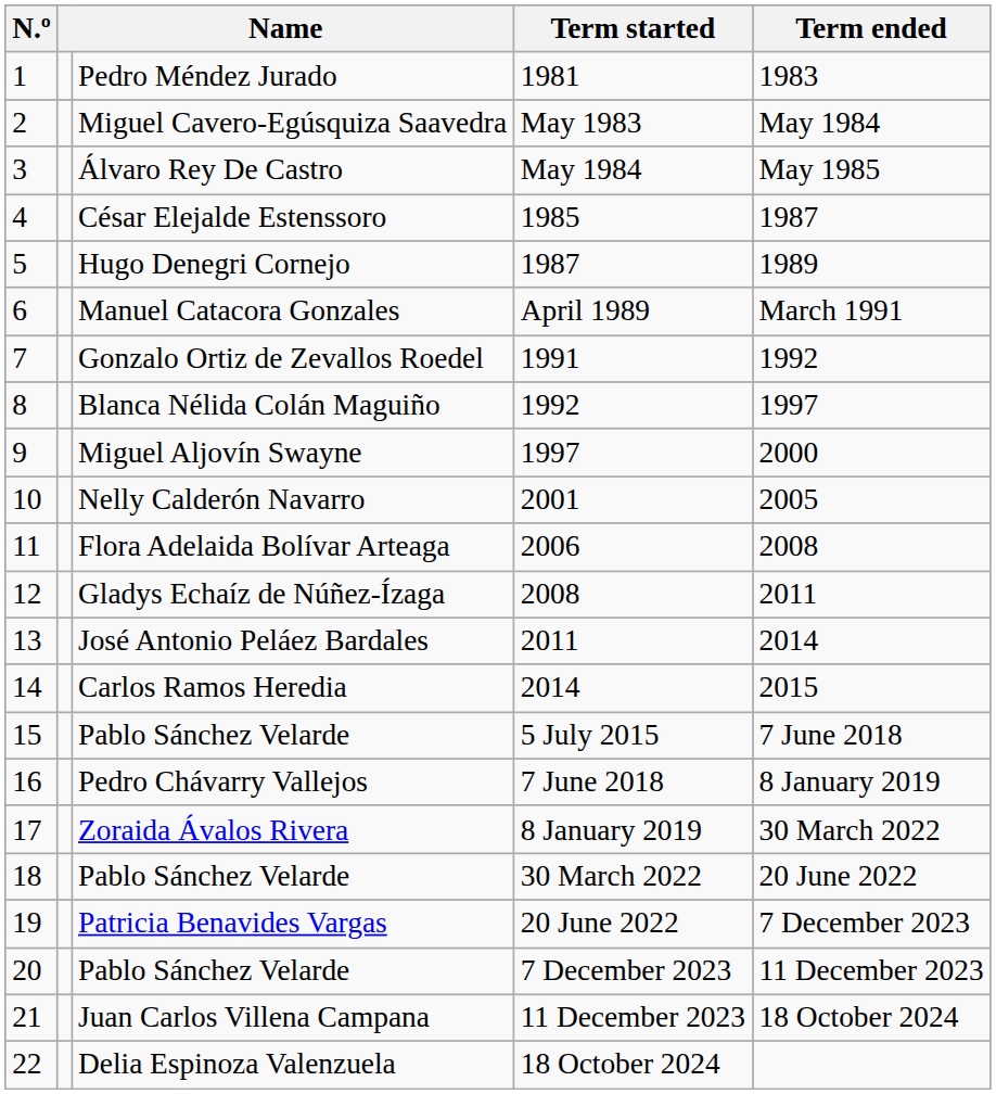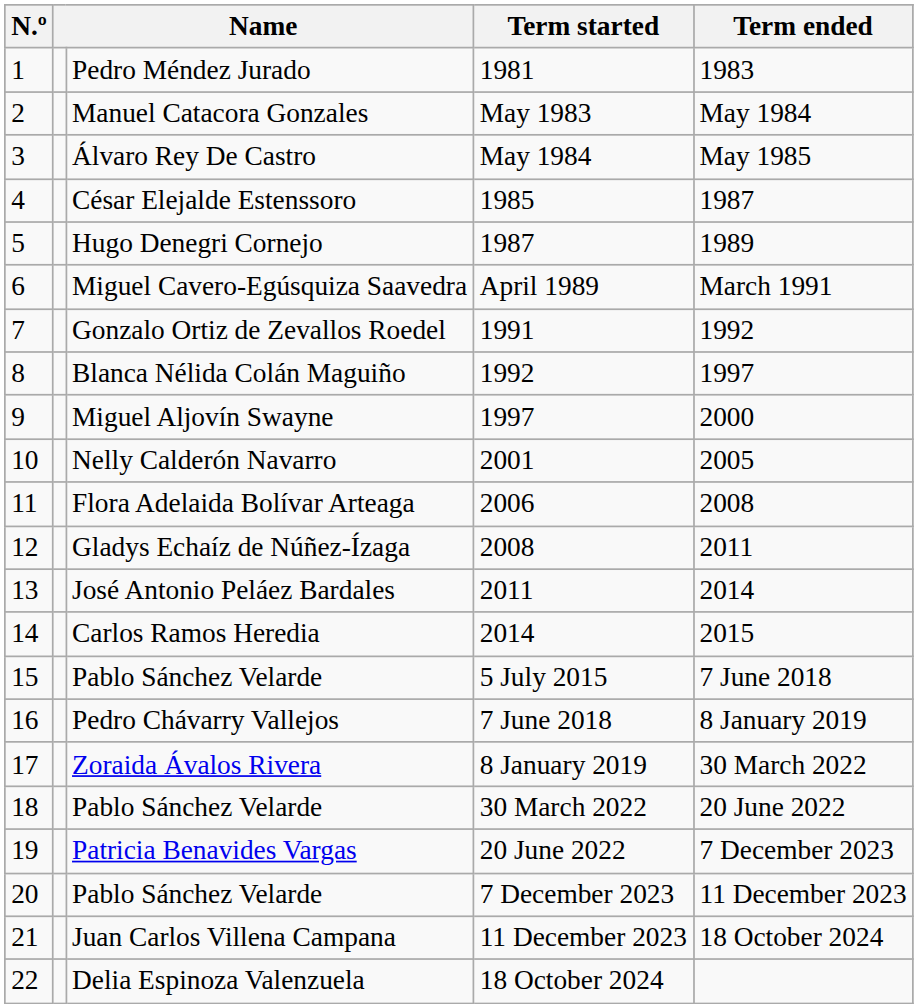May 1983 | column 3: Miguel Cavero-Egúsquiza Saavedra -> Manuel Catacora Gonzales
April 1989 | column 3: Manuel Catacora Gonzales -> Miguel Cavero-Egúsquiza Saavedra
